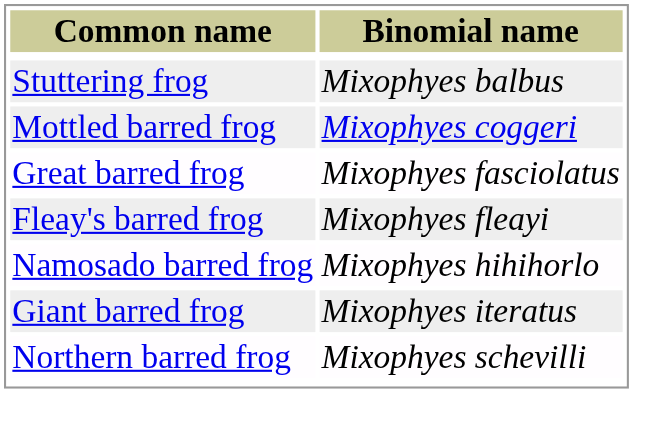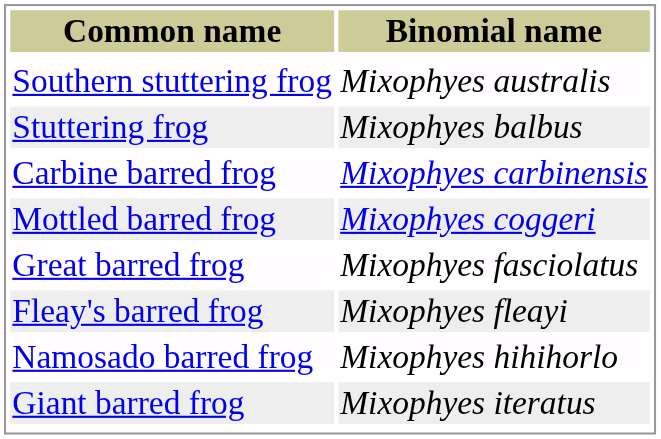+ row: Southern stuttering frog | Mixophyes australis
+ row: Carbine barred frog | Mixophyes carbinensis
- row: Northern barred frog | Mixophyes schevilli
